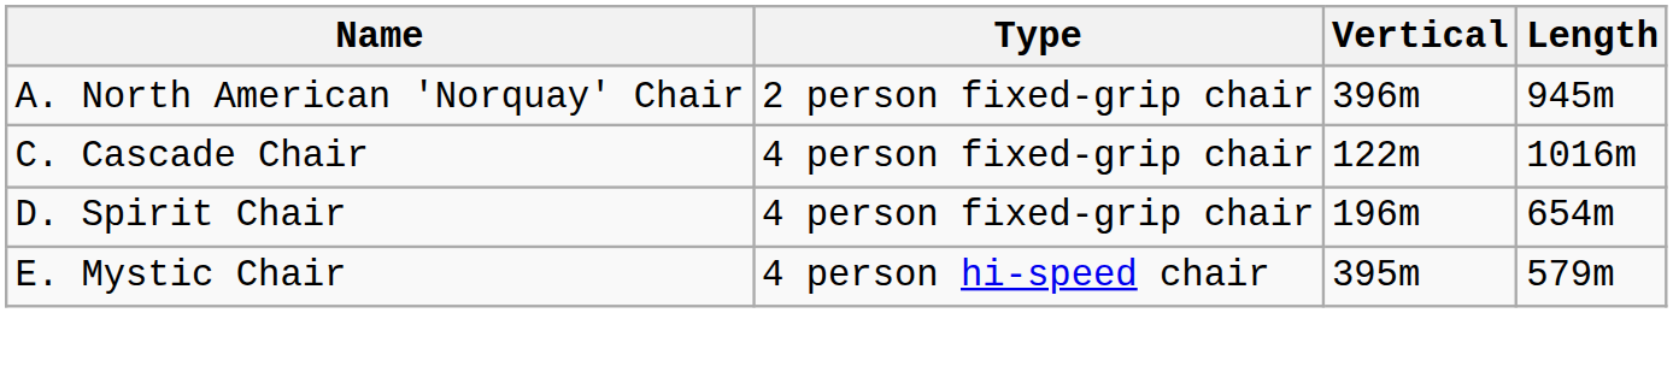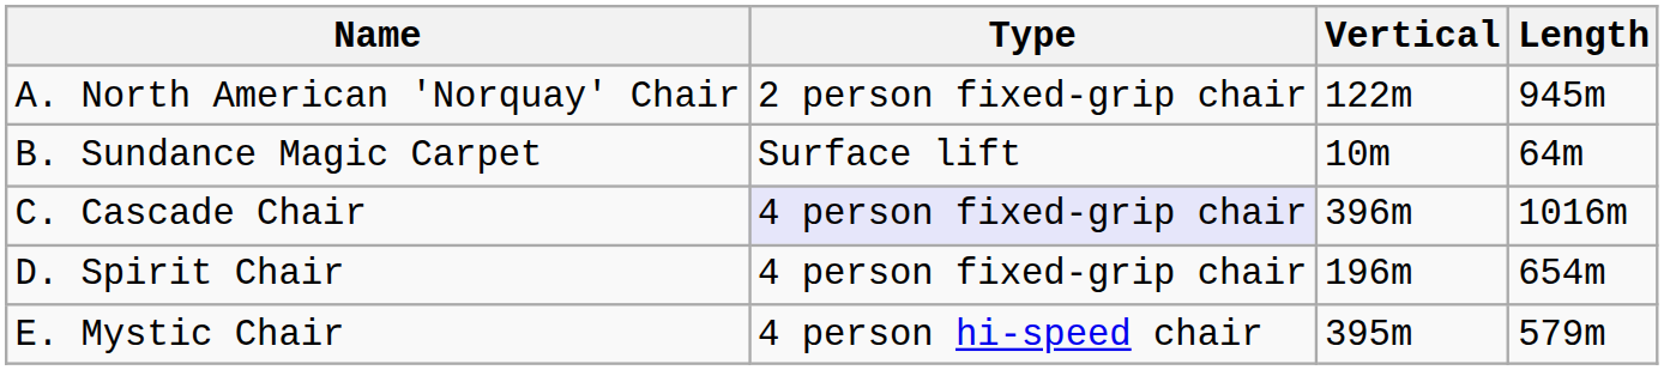A. North American 'Norquay' Chair | Vertical: 396m -> 122m
+ row: B. Sundance Magic Carpet | Surface lift | 10m | 64m
C. Cascade Chair | Type: no background -> lavender background
C. Cascade Chair | Vertical: 122m -> 396m
